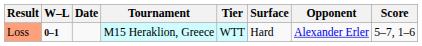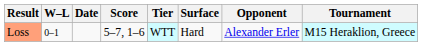columns swapped: Tournament <-> Score
Loss | W–L: bold -> normal
